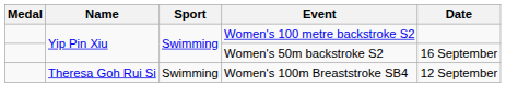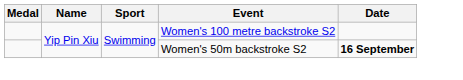Women's 50m backstroke S2 | Date: normal -> bold
- row: Theresa Goh Rui Si | Swimming | Women's 100m Breaststroke SB4 | 12 September
